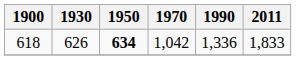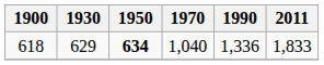618 | 1930: 626 -> 629
618 | 1970: 1,042 -> 1,040
